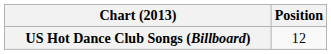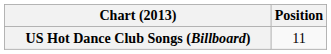US Hot Dance Club Songs (Billboard) | Position: 12 -> 11
